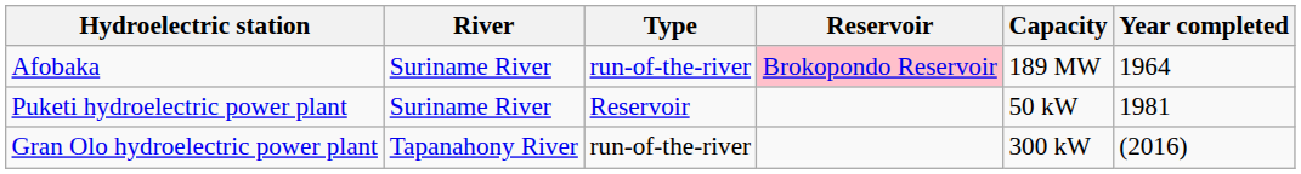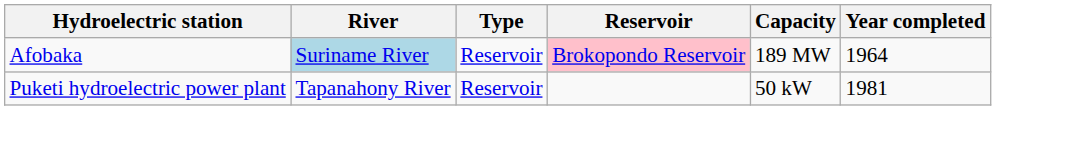Afobaka | River: no background -> lightblue background
Afobaka | Type: run-of-the-river -> Reservoir
Puketi hydroelectric power plant | River: Suriname River -> Tapanahony River
- row: Gran Olo hydroelectric power plant | Tapanahony River | run-of-the-river | 300 kW | (2016)
